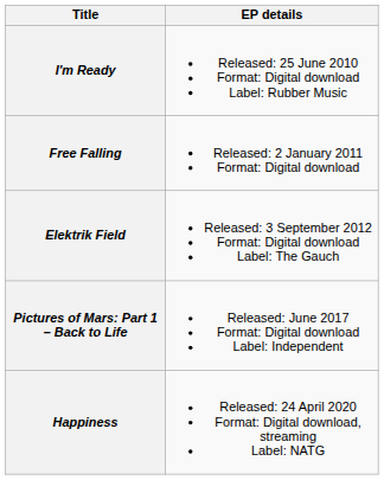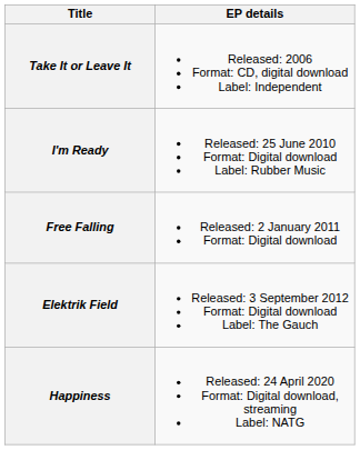+ row: Take It or Leave It | Released: 2006 Format: CD, digital download Label: Independent
- row: Pictures of Mars: Part 1 – Back to Life | Released: June 2017 Format: Digital download Label: Independent
